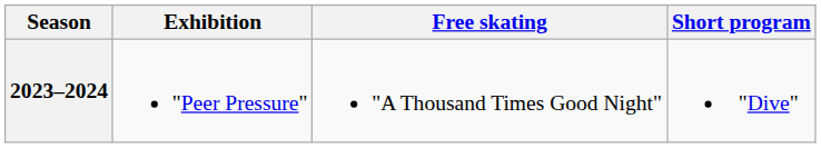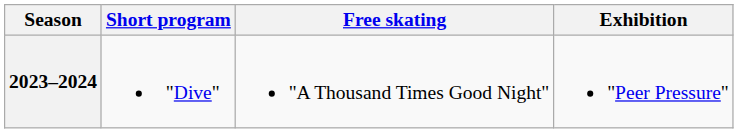columns swapped: Short program <-> Exhibition
